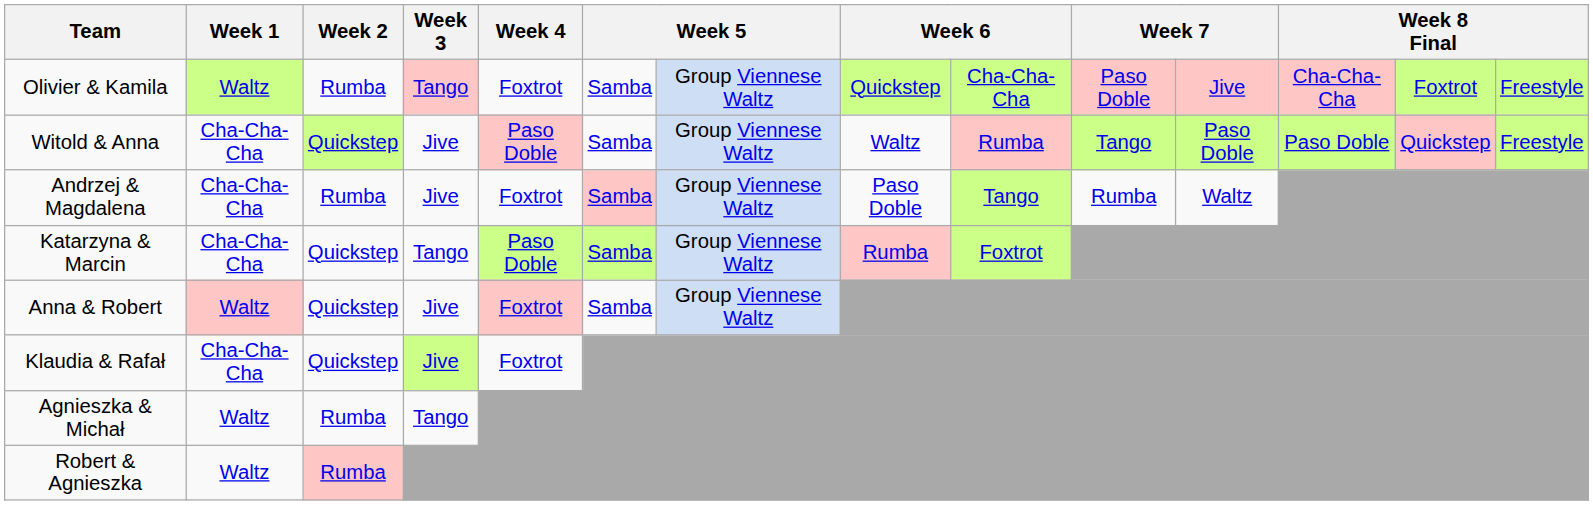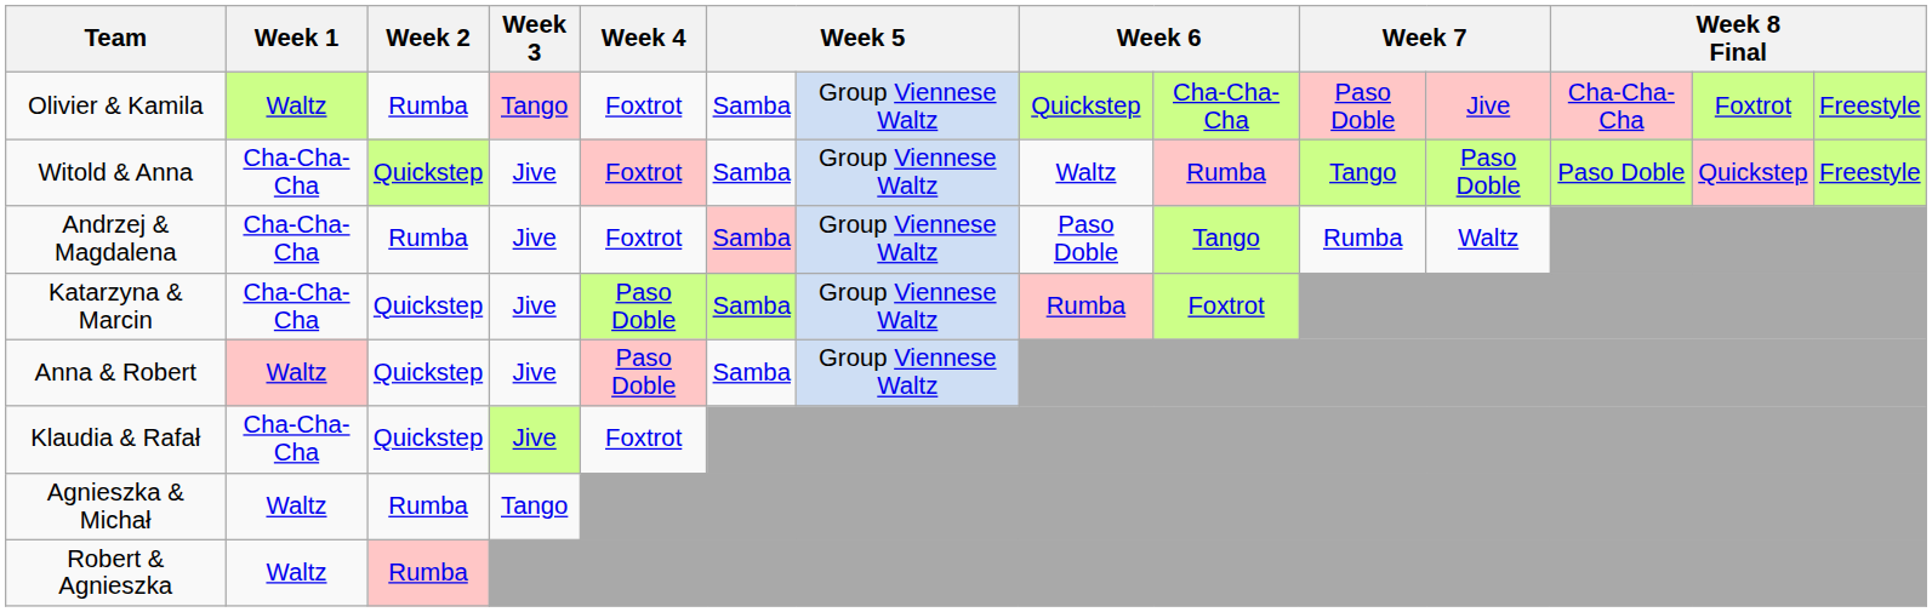Witold & Anna | Week 4: Paso Doble -> Foxtrot
Katarzyna & Marcin | Week 3: Tango -> Jive
Anna & Robert | Week 4: Foxtrot -> Paso Doble
